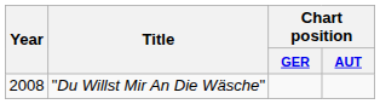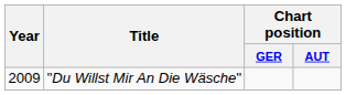"Du Willst Mir An Die Wäsche" | Year: 2008 -> 2009
